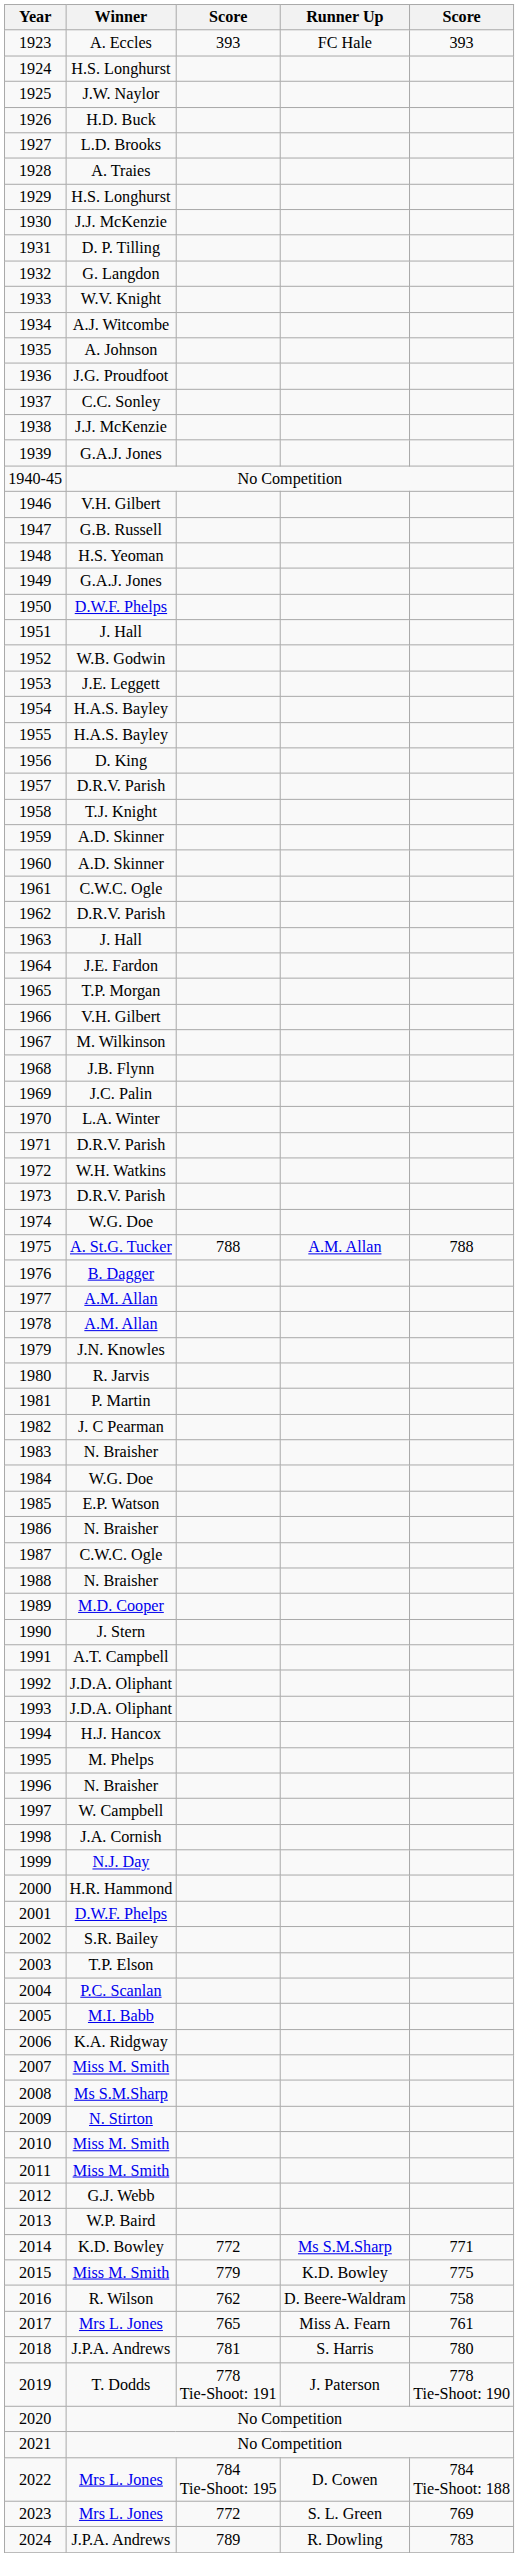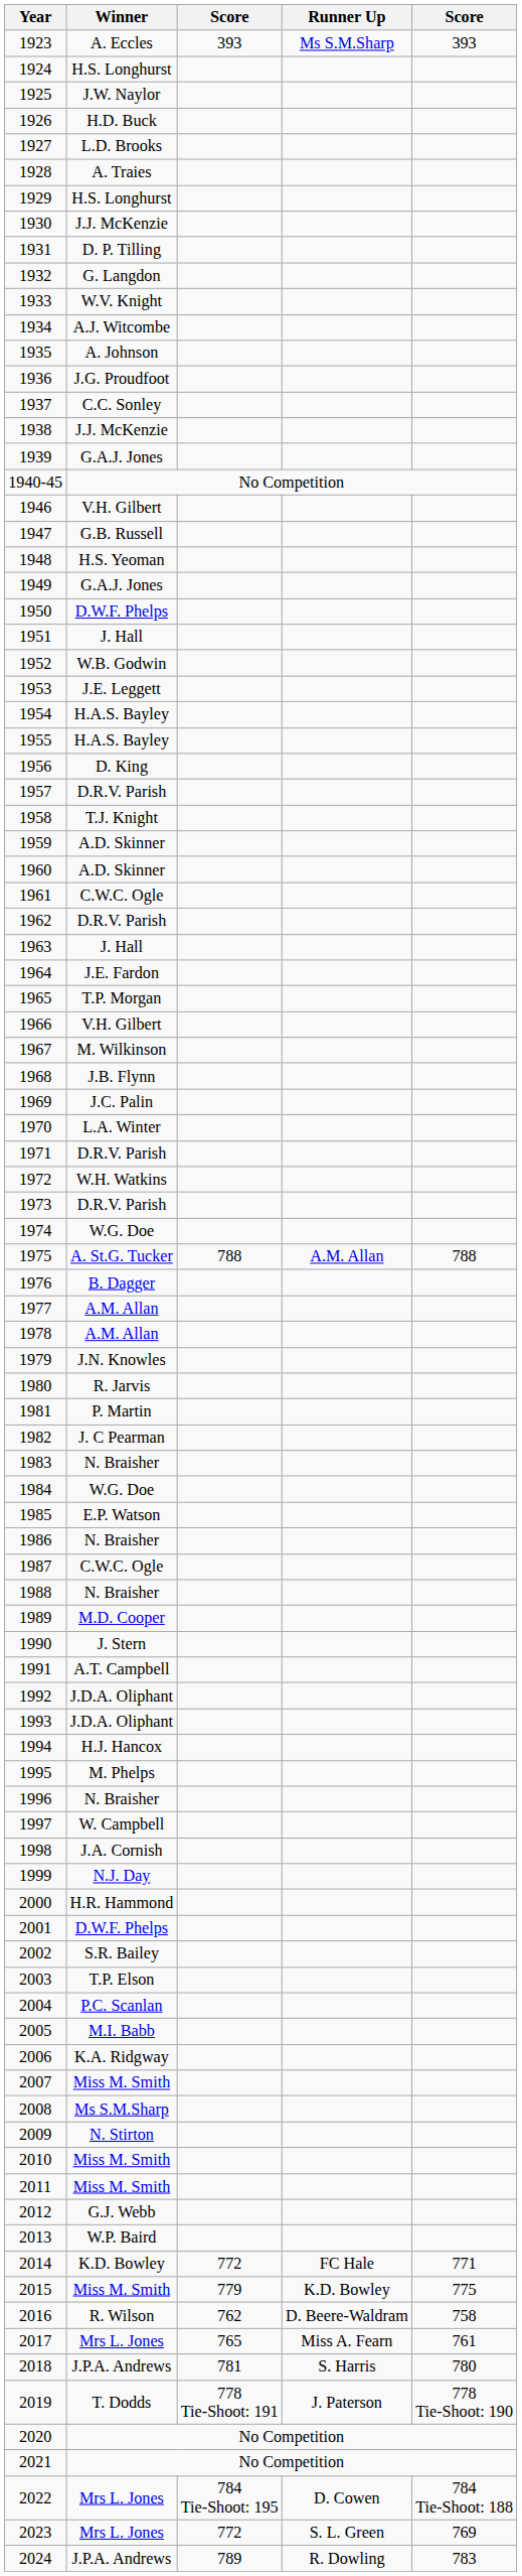1923 | Runner Up: FC Hale -> Ms S.M.Sharp
2014 | Runner Up: Ms S.M.Sharp -> FC Hale
